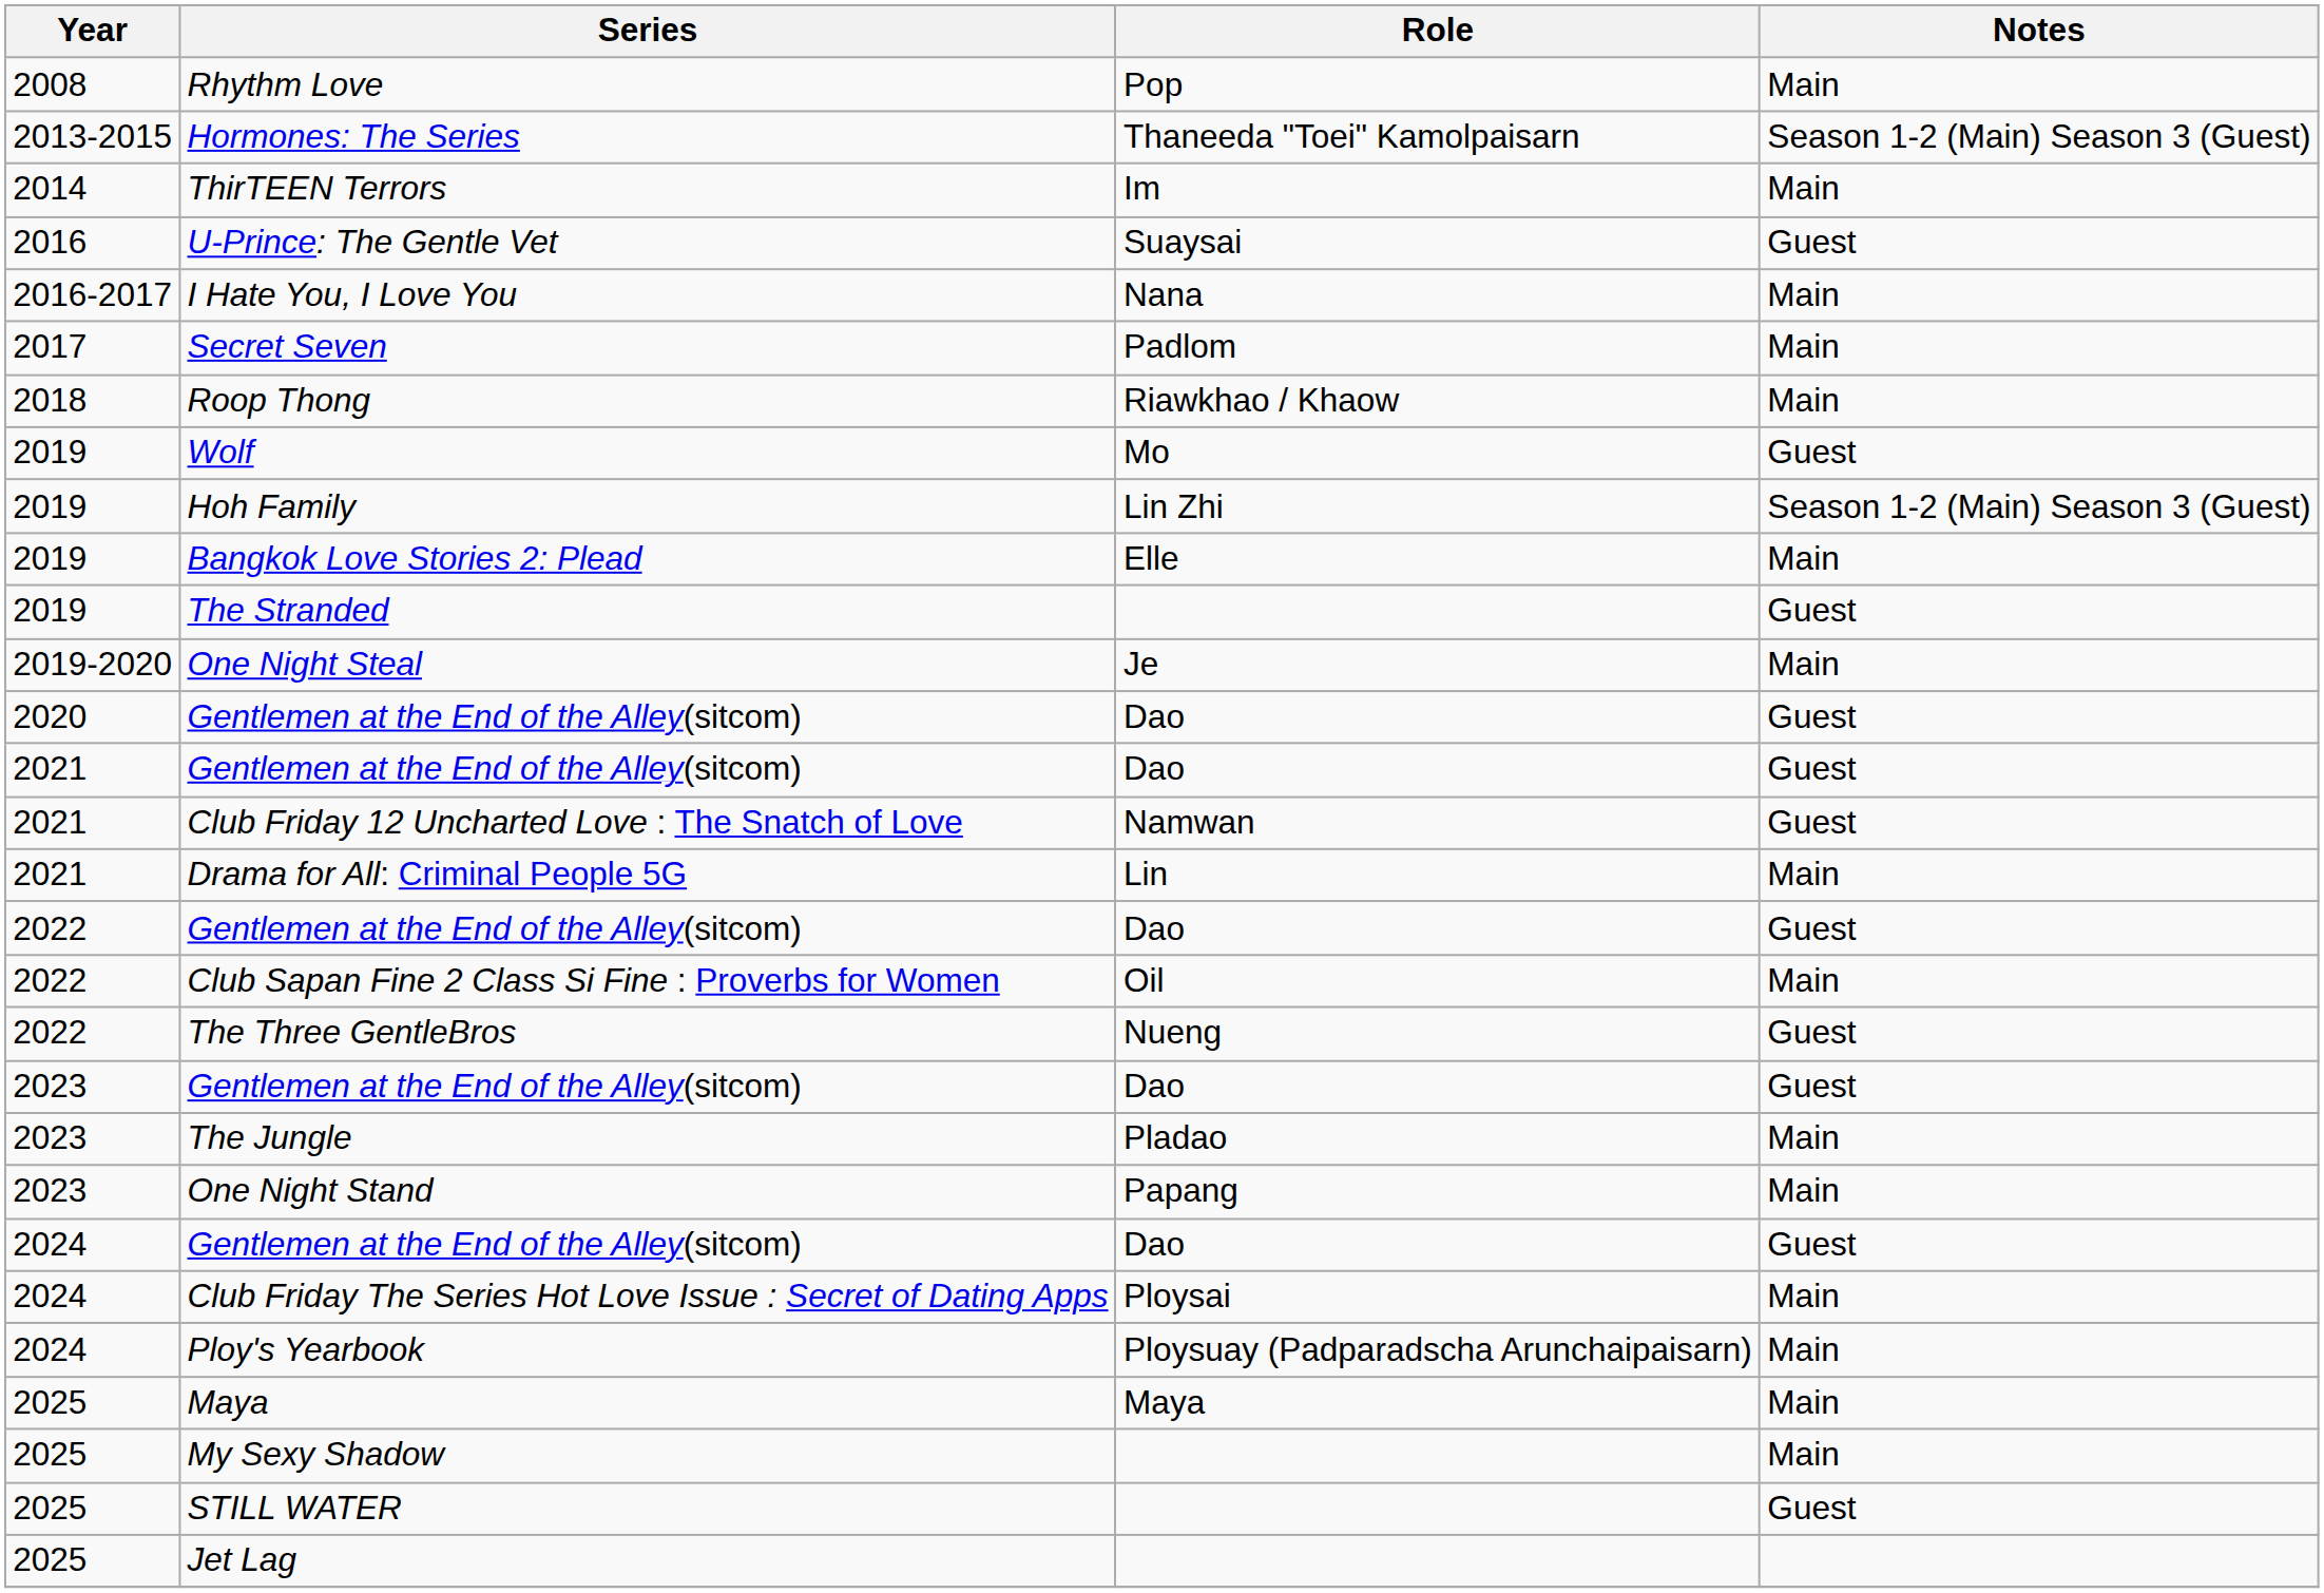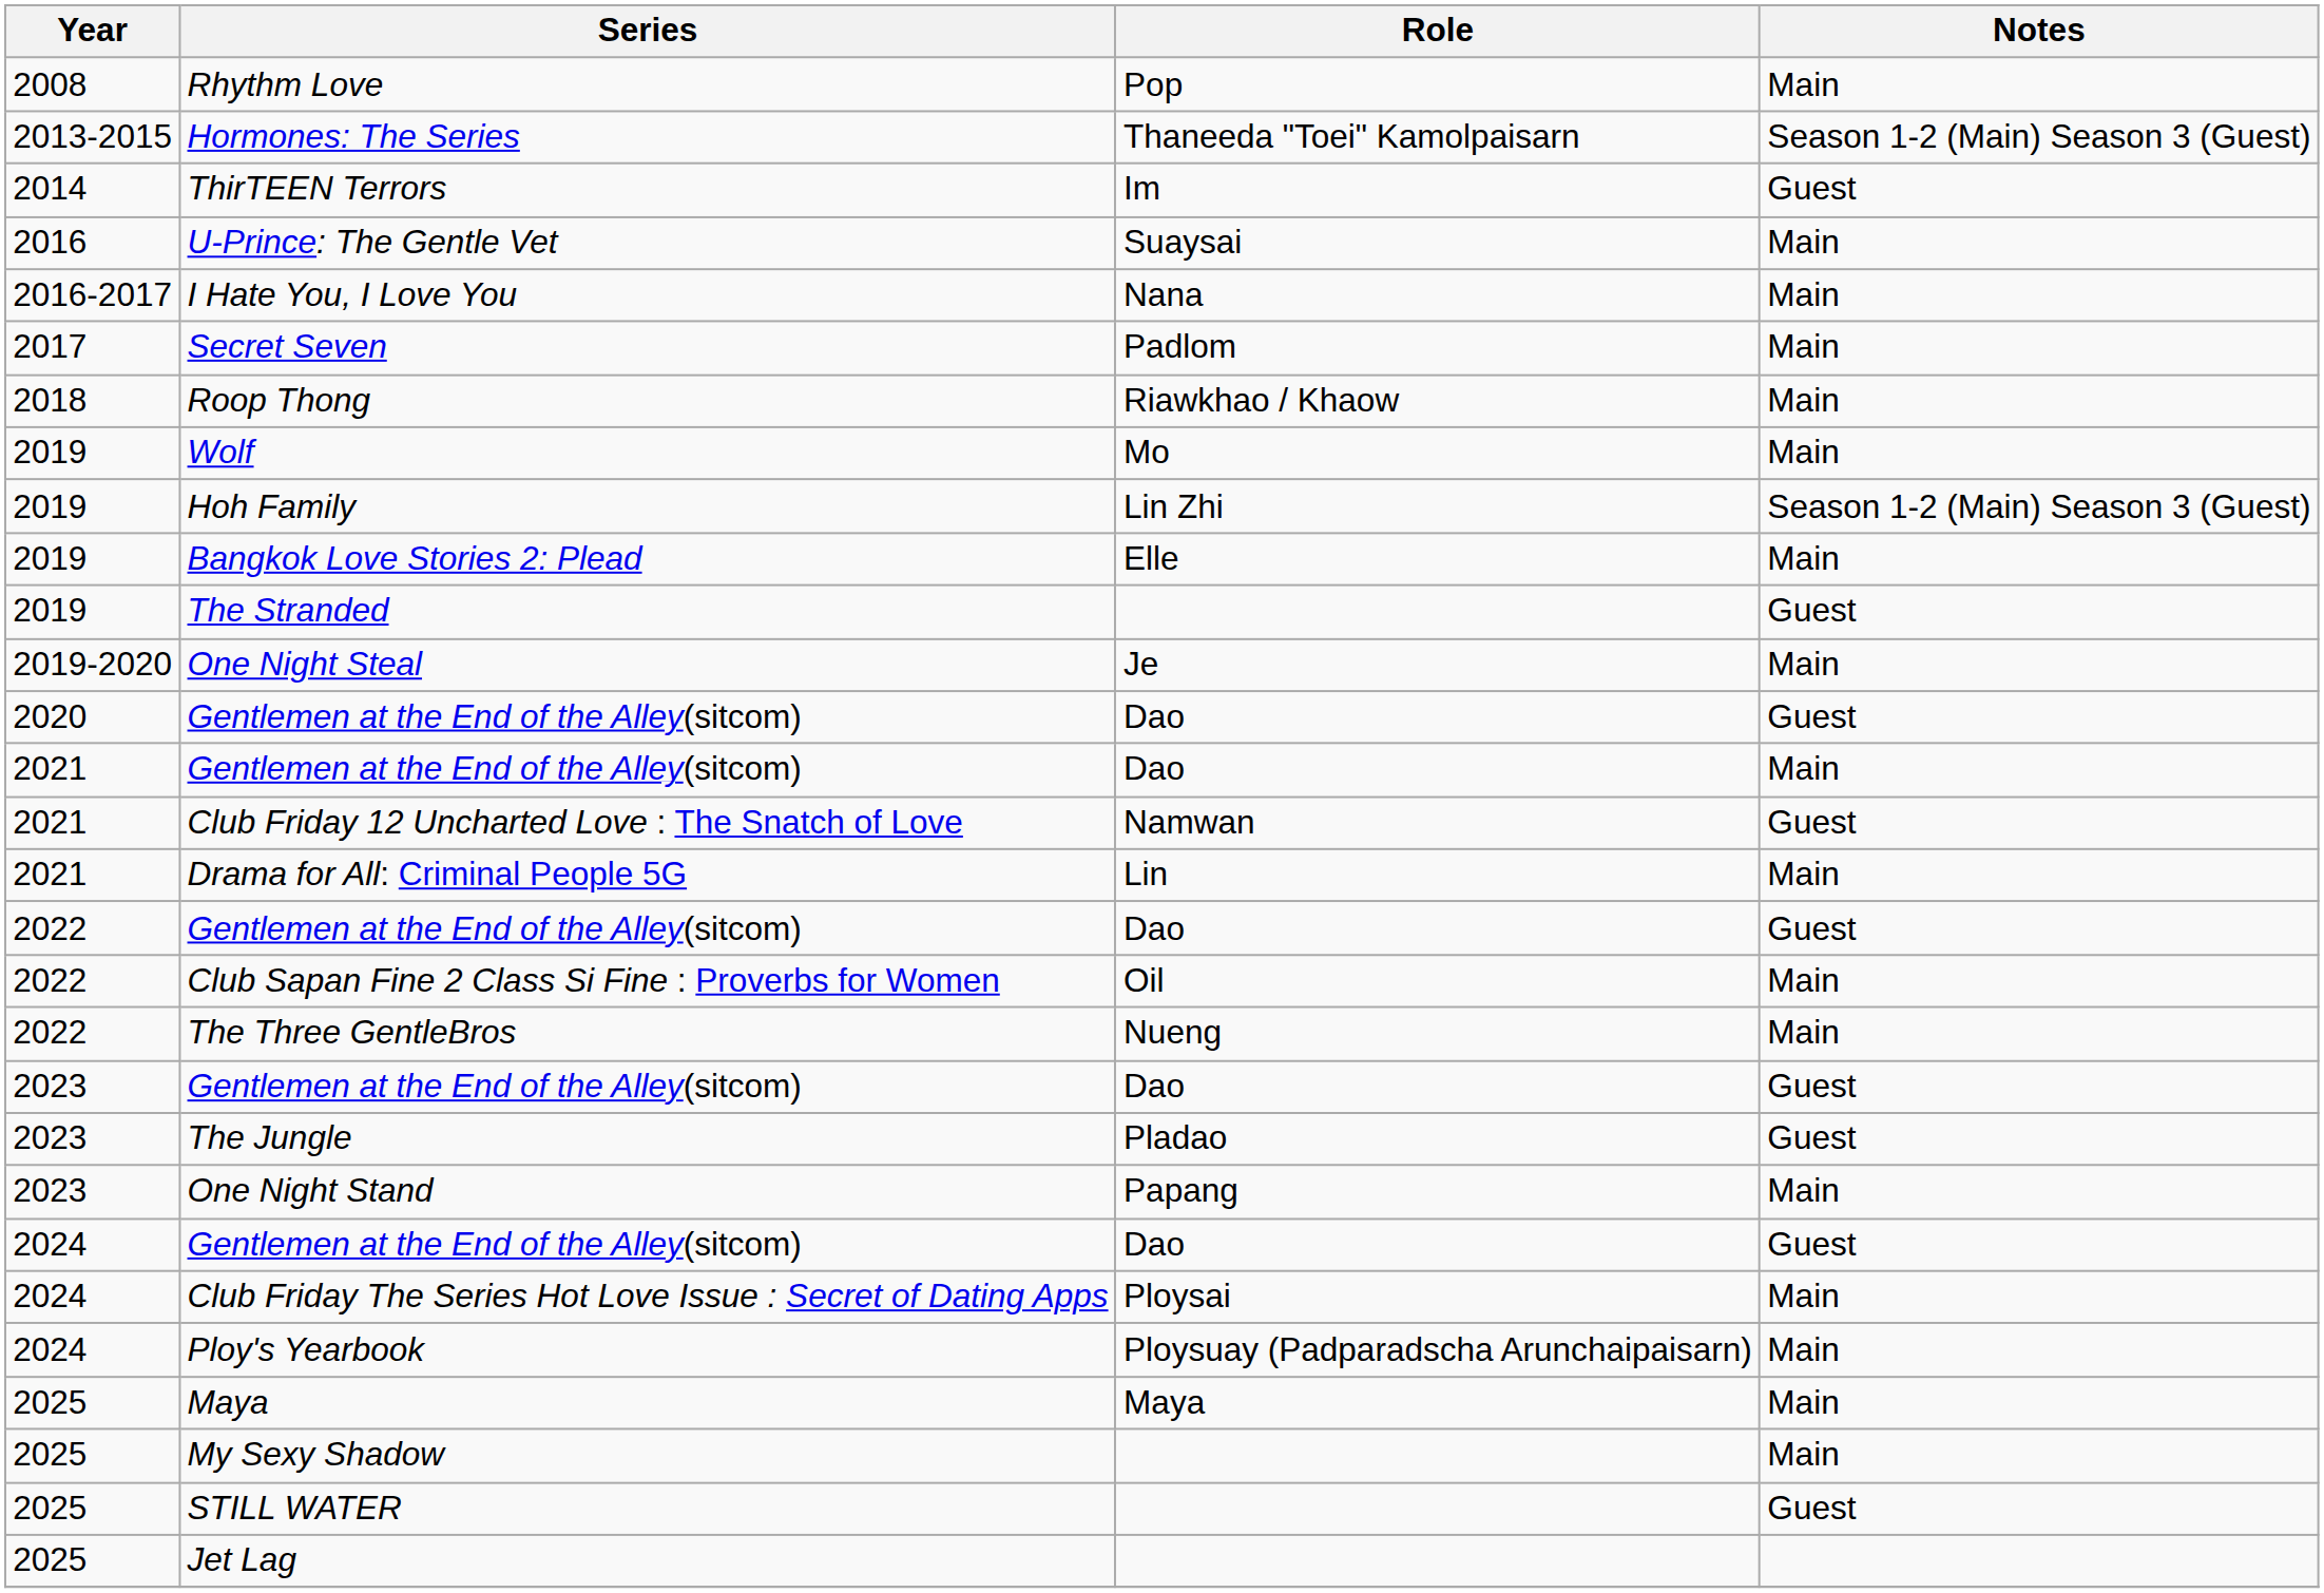ThirTEEN Terrors | Notes: Main -> Guest
U-Prince: The Gentle Vet | Notes: Guest -> Main
Wolf | Notes: Guest -> Main
2021 / Gentlemen at the End of the Alley(sitcom) | Notes: Guest -> Main
The Three GentleBros | Notes: Guest -> Main
The Jungle | Notes: Main -> Guest
